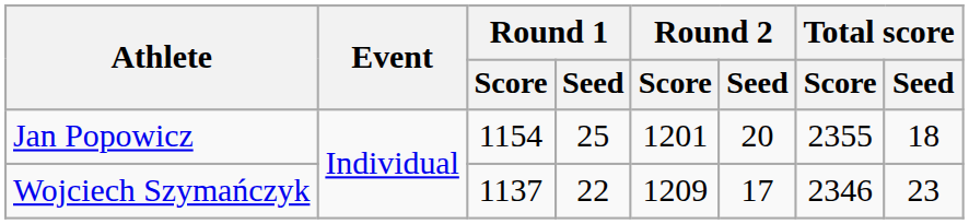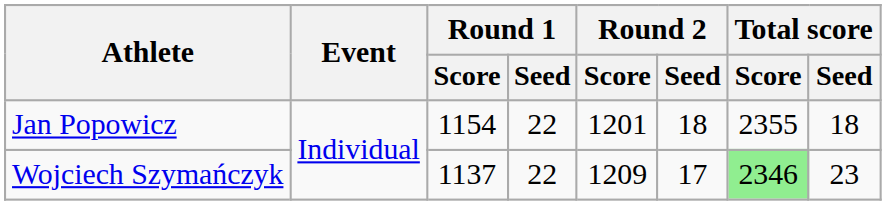Jan Popowicz | Round 1 / Seed: 25 -> 22
Jan Popowicz | Round 2 / Seed: 20 -> 18
Wojciech Szymańczyk | Total score / Score: no background -> lightgreen background
